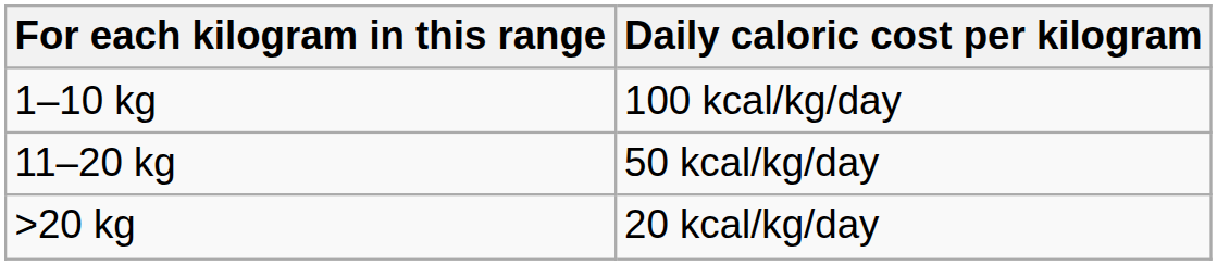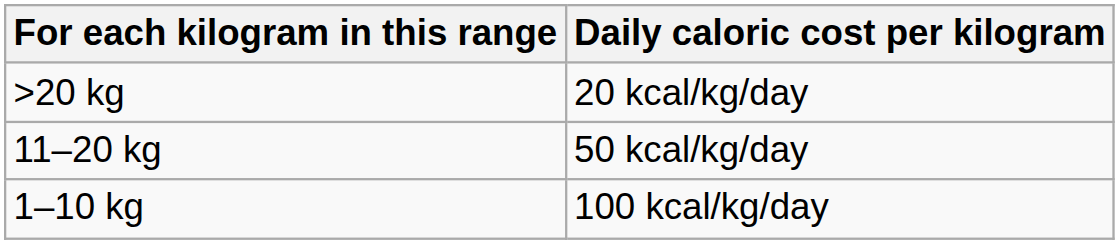rows swapped: 1–10 kg <-> >20 kg
